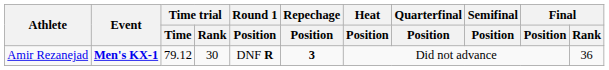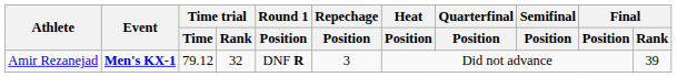Amir Rezanejad | Time trial / Rank: 30 -> 32
Amir Rezanejad | Repechage / Position: bold -> normal
Amir Rezanejad | Final / Rank: 36 -> 39
